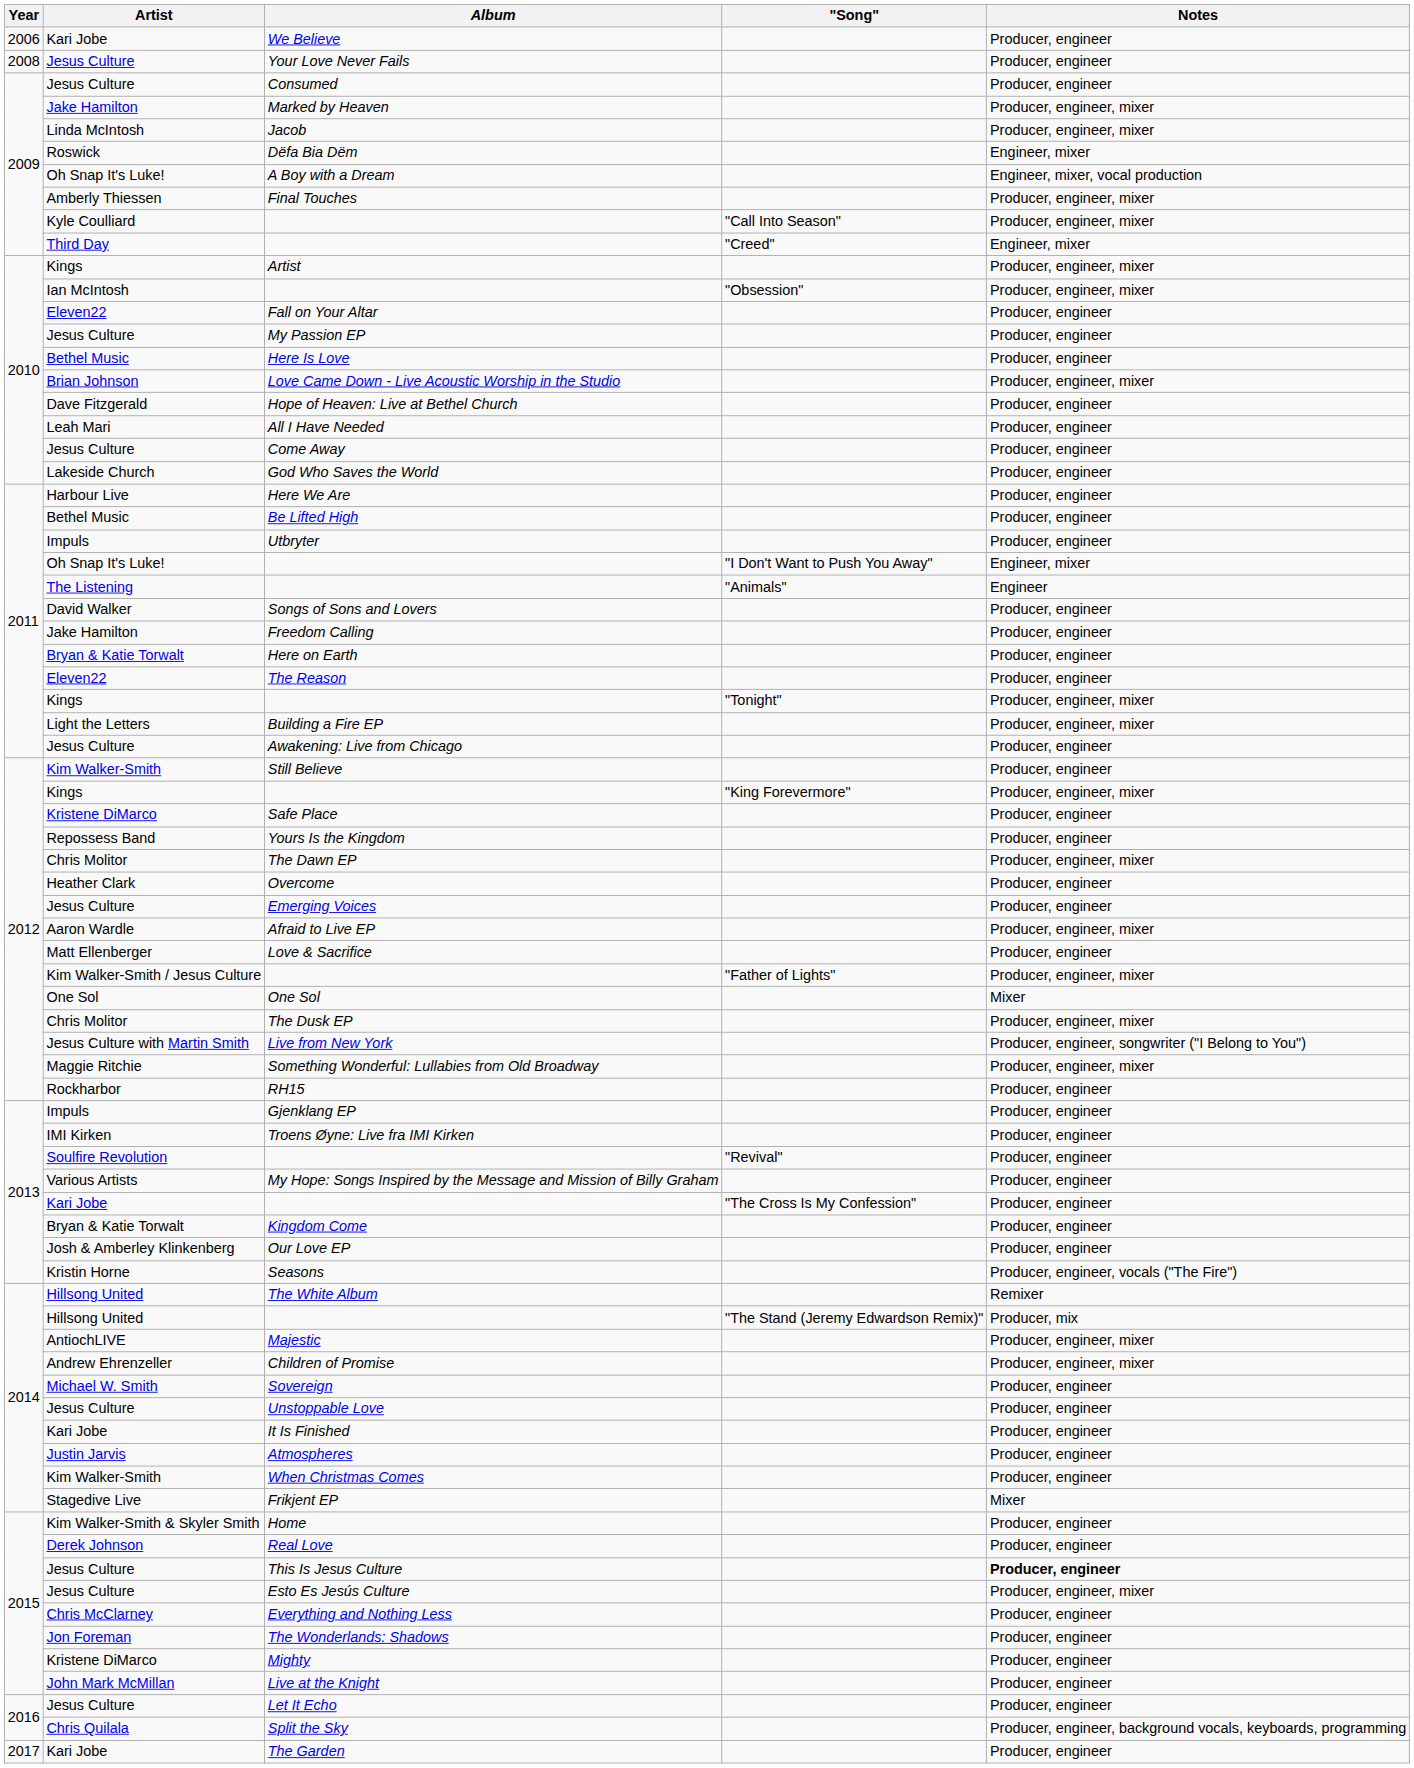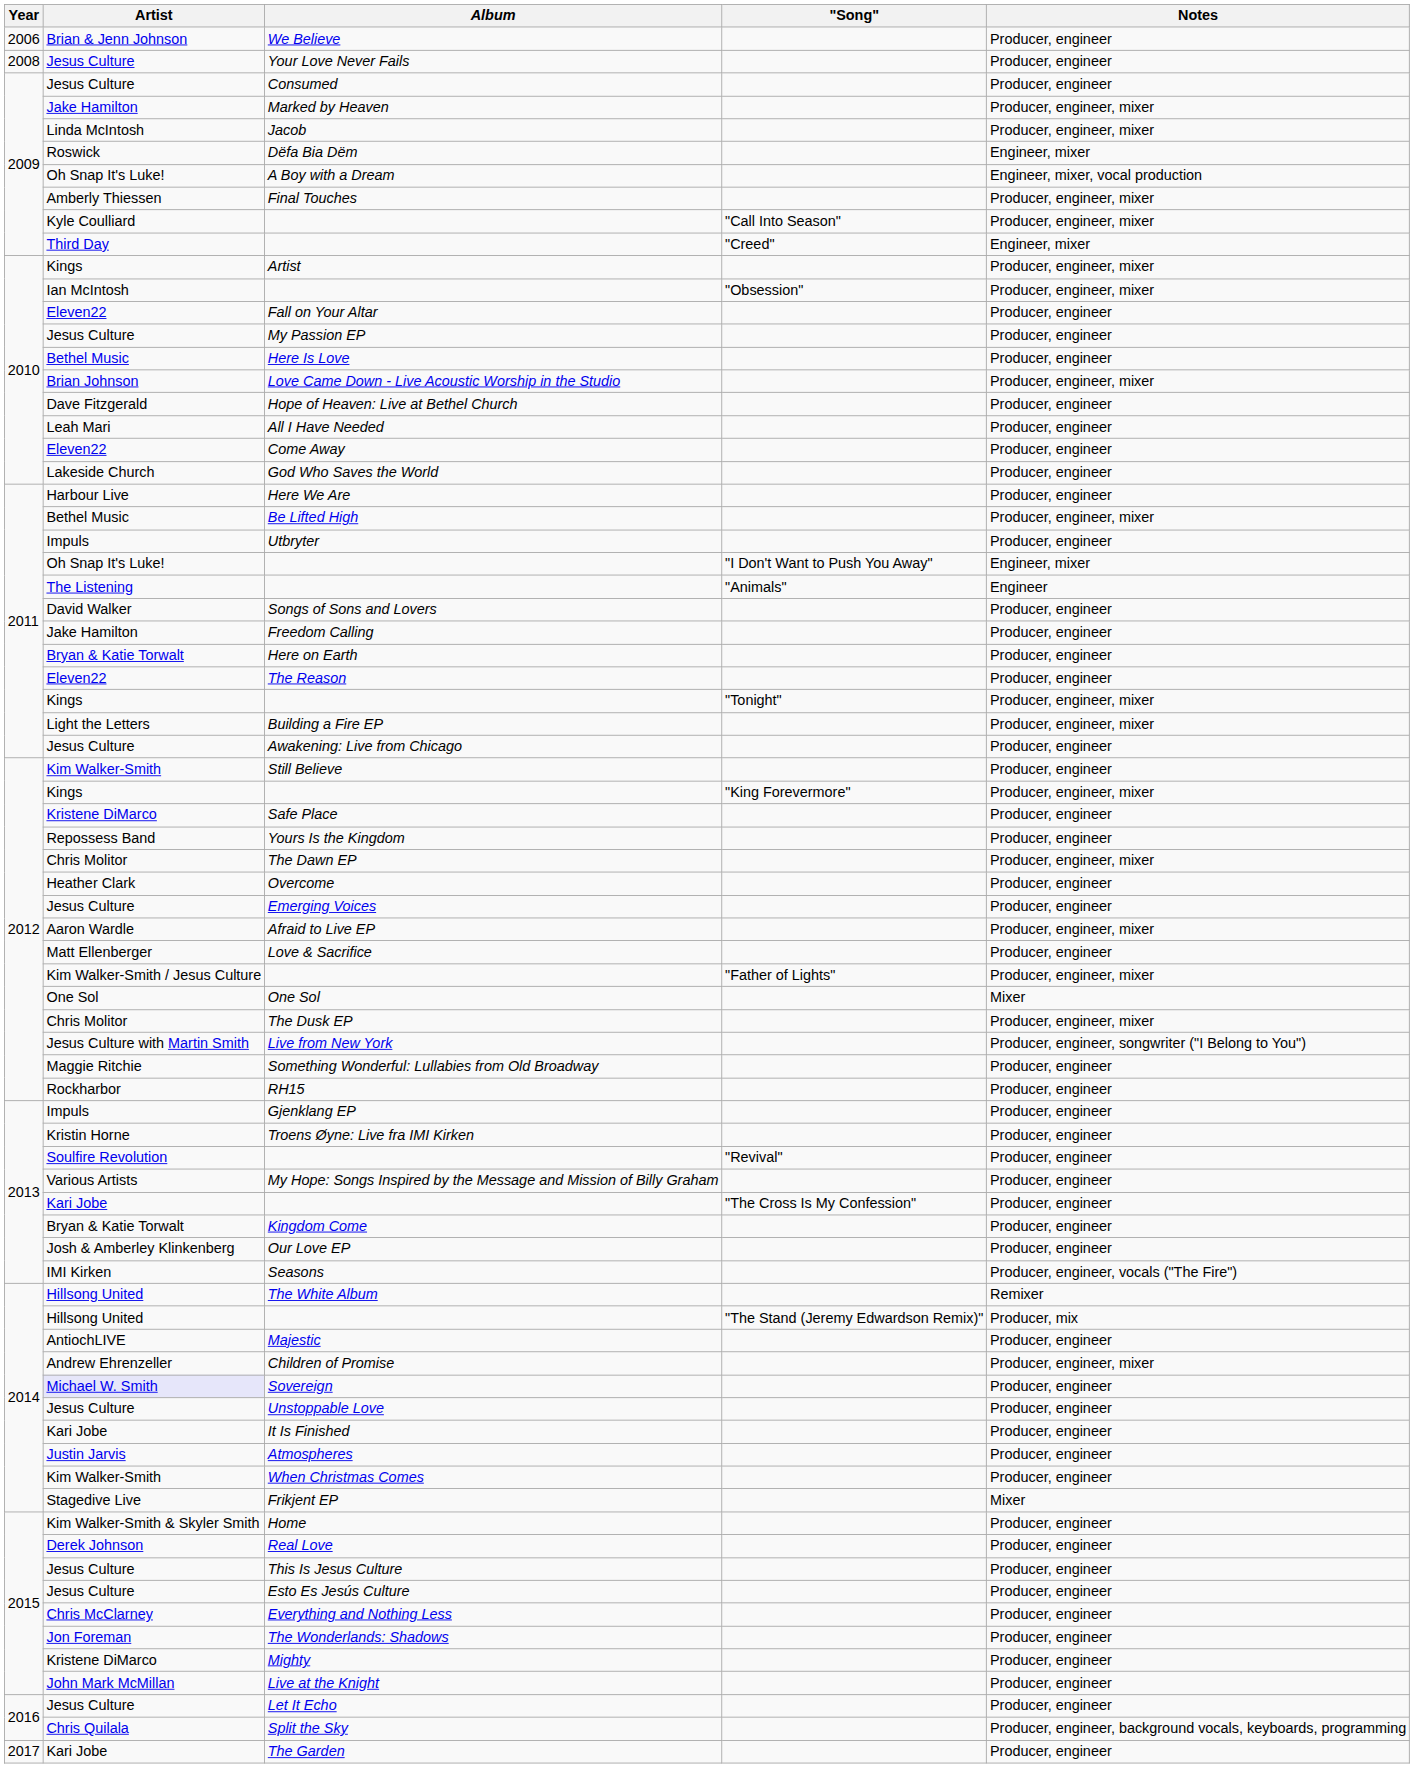We Believe | Artist: Kari Jobe -> Brian & Jenn Johnson
Come Away | Artist: Jesus Culture -> Eleven22
Be Lifted High | Notes: Producer, engineer -> Producer, engineer, mixer
Something Wonderful: Lullabies from Old Broadway | Notes: Producer, engineer, mixer -> Producer, engineer
Troens Øyne: Live fra IMI Kirken | Artist: IMI Kirken -> Kristin Horne
Seasons | Artist: Kristin Horne -> IMI Kirken
Majestic | Notes: Producer, engineer, mixer -> Producer, engineer
Sovereign | Artist: no background -> lavender background
This Is Jesus Culture | Notes: bold -> normal
Esto Es Jesús Culture | Notes: Producer, engineer, mixer -> Producer, engineer
